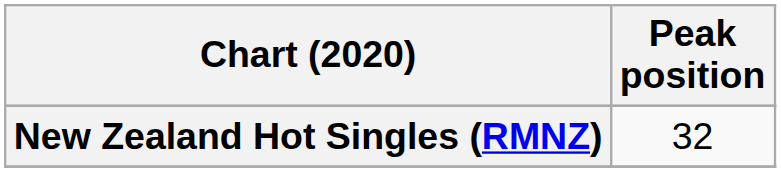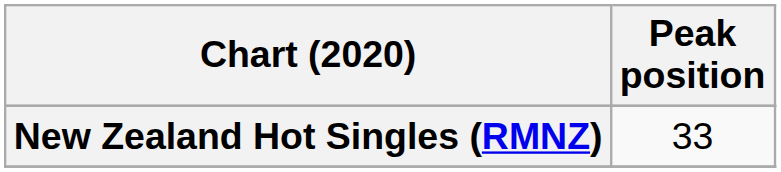New Zealand Hot Singles (RMNZ) | Peak position: 32 -> 33
